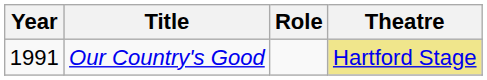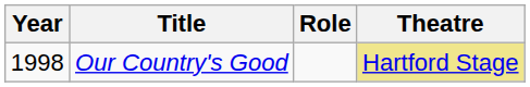Our Country's Good | Year: 1991 -> 1998
